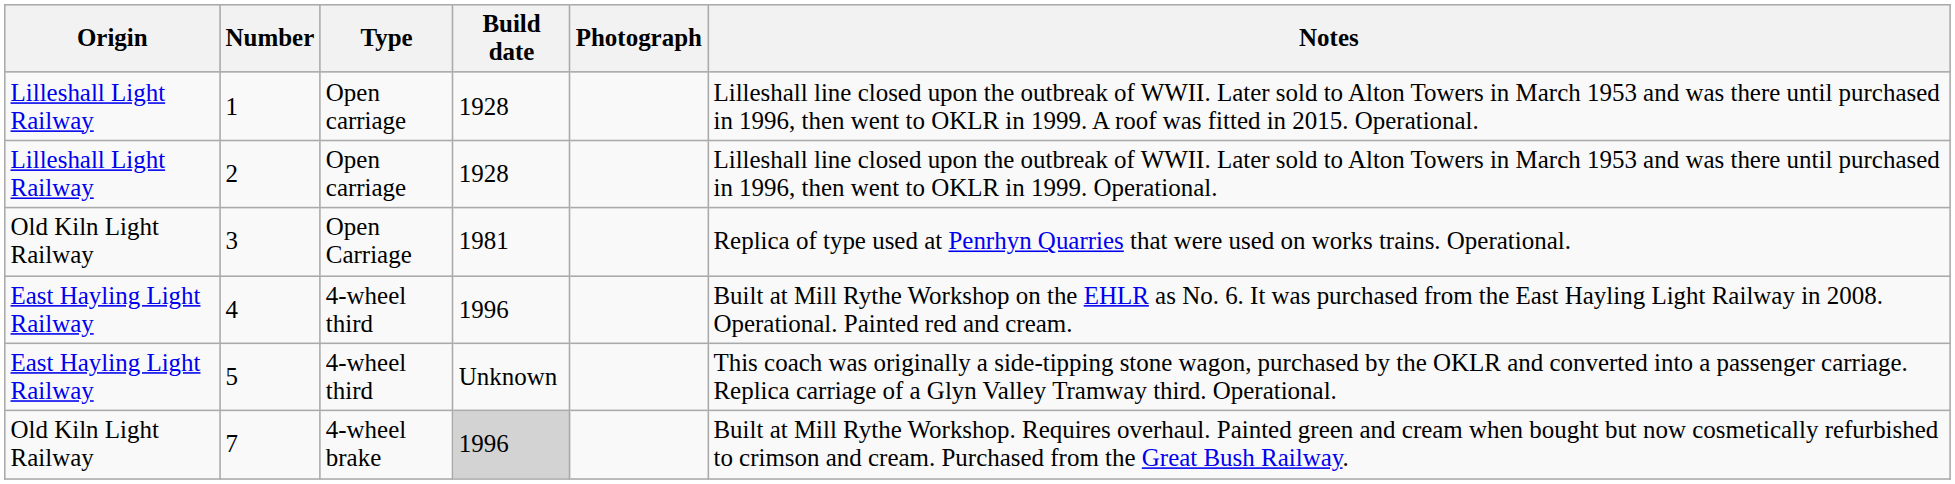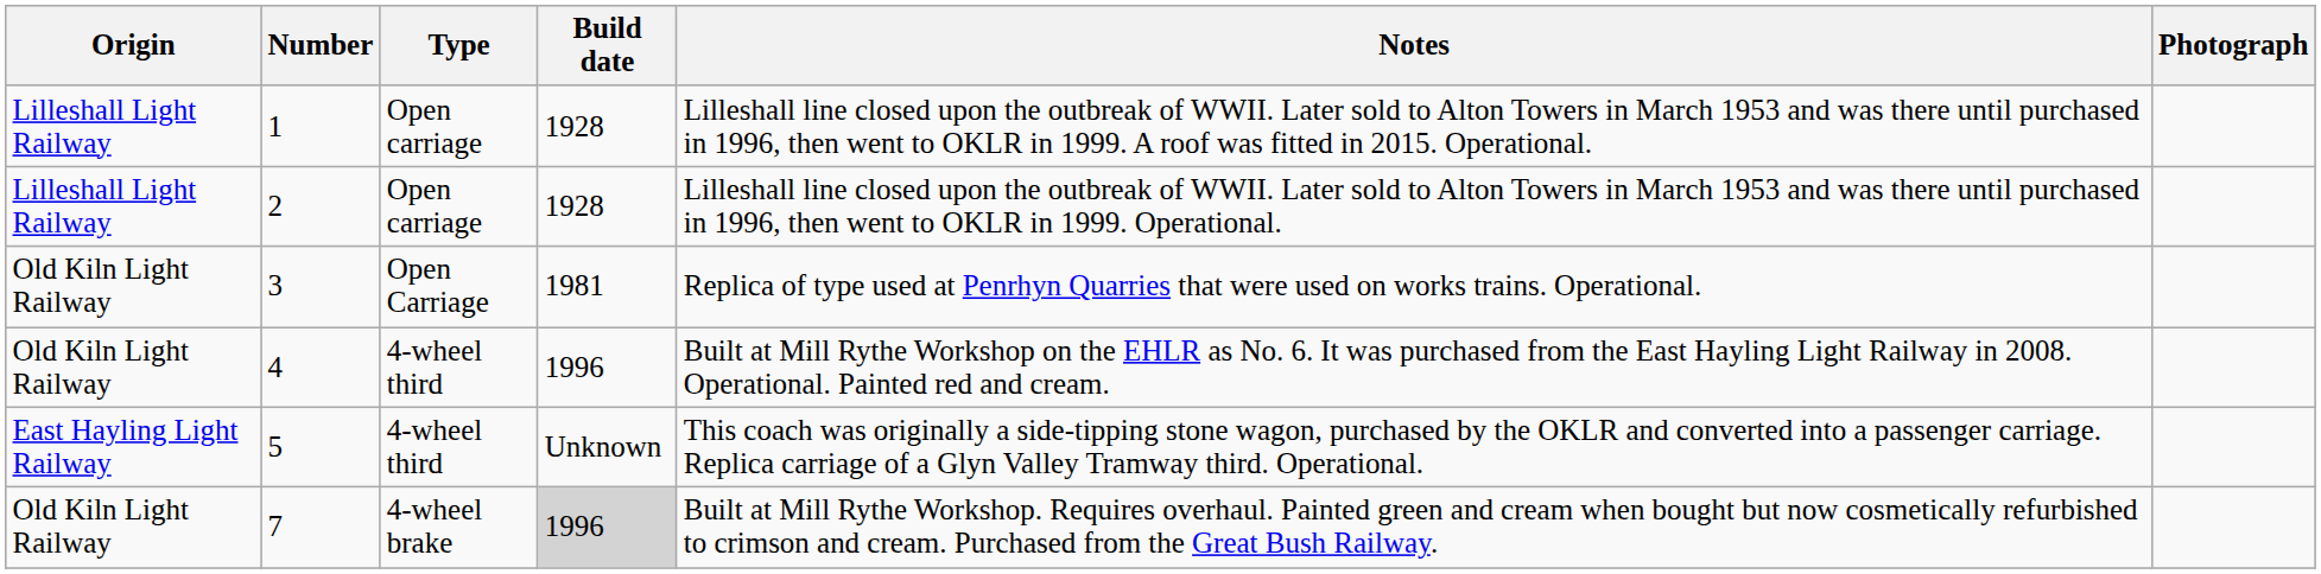columns swapped: Notes <-> Photograph
4 | Origin: East Hayling Light Railway -> Old Kiln Light Railway
